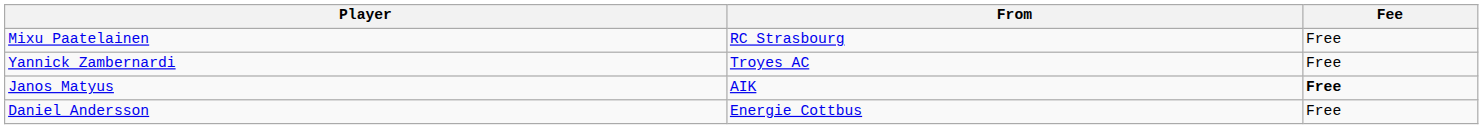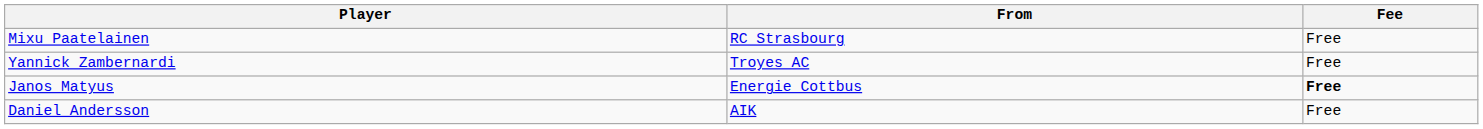Janos Matyus | From: AIK -> Energie Cottbus
Daniel Andersson | From: Energie Cottbus -> AIK
